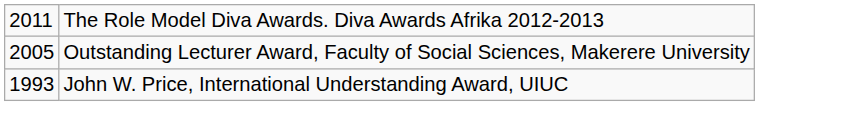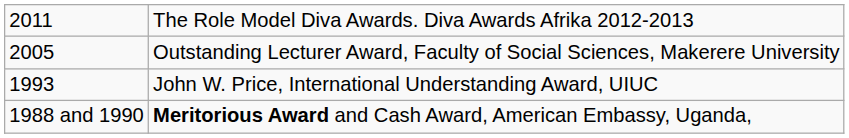+ row: 1988 and 1990 | Meritorious Award and Cash Award, American Embassy, Uganda,
